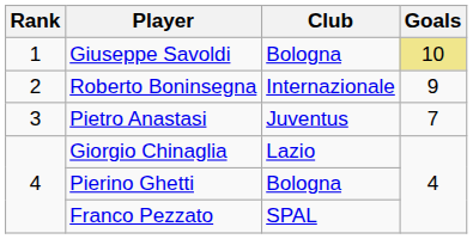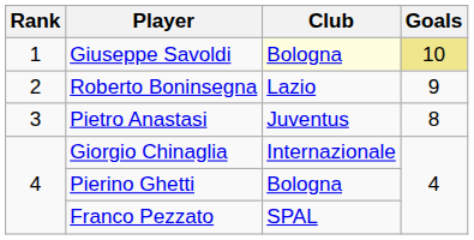Giuseppe Savoldi | Club: no background -> lightyellow background
Roberto Boninsegna | Club: Internazionale -> Lazio
Pietro Anastasi | Goals: 7 -> 8
Giorgio Chinaglia | Club: Lazio -> Internazionale
